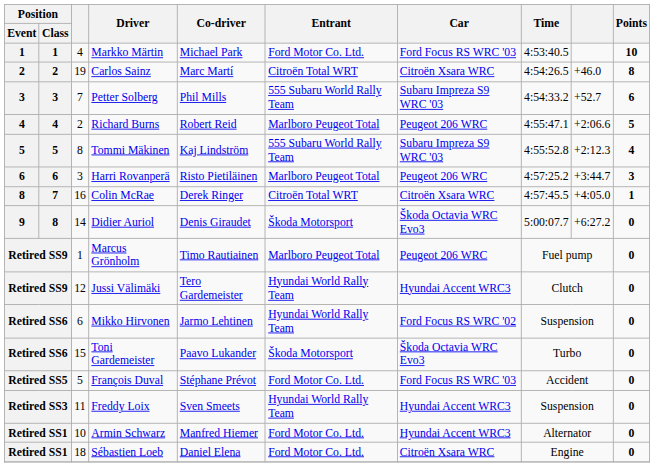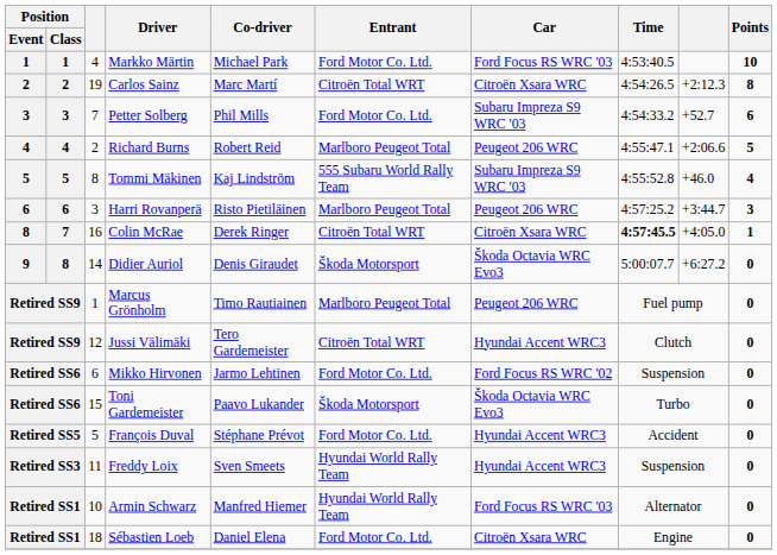Carlos Sainz | column 9: +46.0 -> +2:12.3
Petter Solberg | Entrant: 555 Subaru World Rally Team -> Ford Motor Co. Ltd.
Tommi Mäkinen | column 9: +2:12.3 -> +46.0
Colin McRae | Time: normal -> bold
Jussi Välimäki | Entrant: Hyundai World Rally Team -> Citroën Total WRT
Mikko Hirvonen | Entrant: Hyundai World Rally Team -> Ford Motor Co. Ltd.
François Duval | Car: Ford Focus RS WRC '03 -> Hyundai Accent WRC3
Armin Schwarz | Entrant: Ford Motor Co. Ltd. -> Hyundai World Rally Team
Armin Schwarz | Car: Hyundai Accent WRC3 -> Ford Focus RS WRC '03
